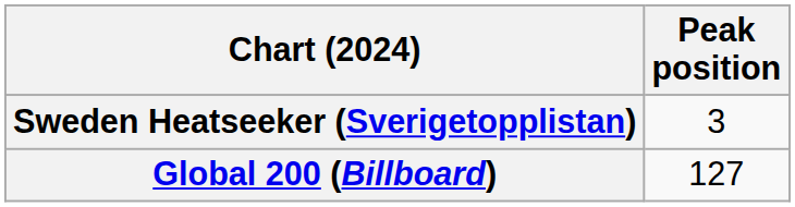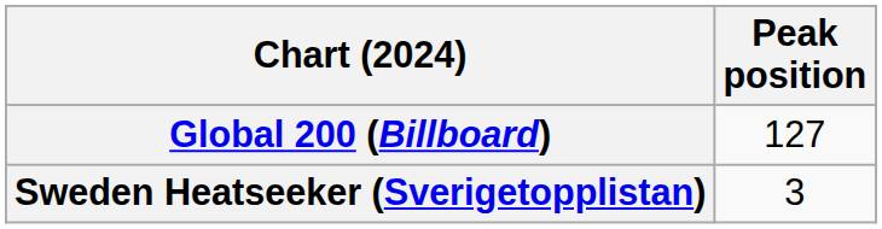rows swapped: Global 200 (Billboard) <-> Sweden Heatseeker (Sverigetopplistan)
